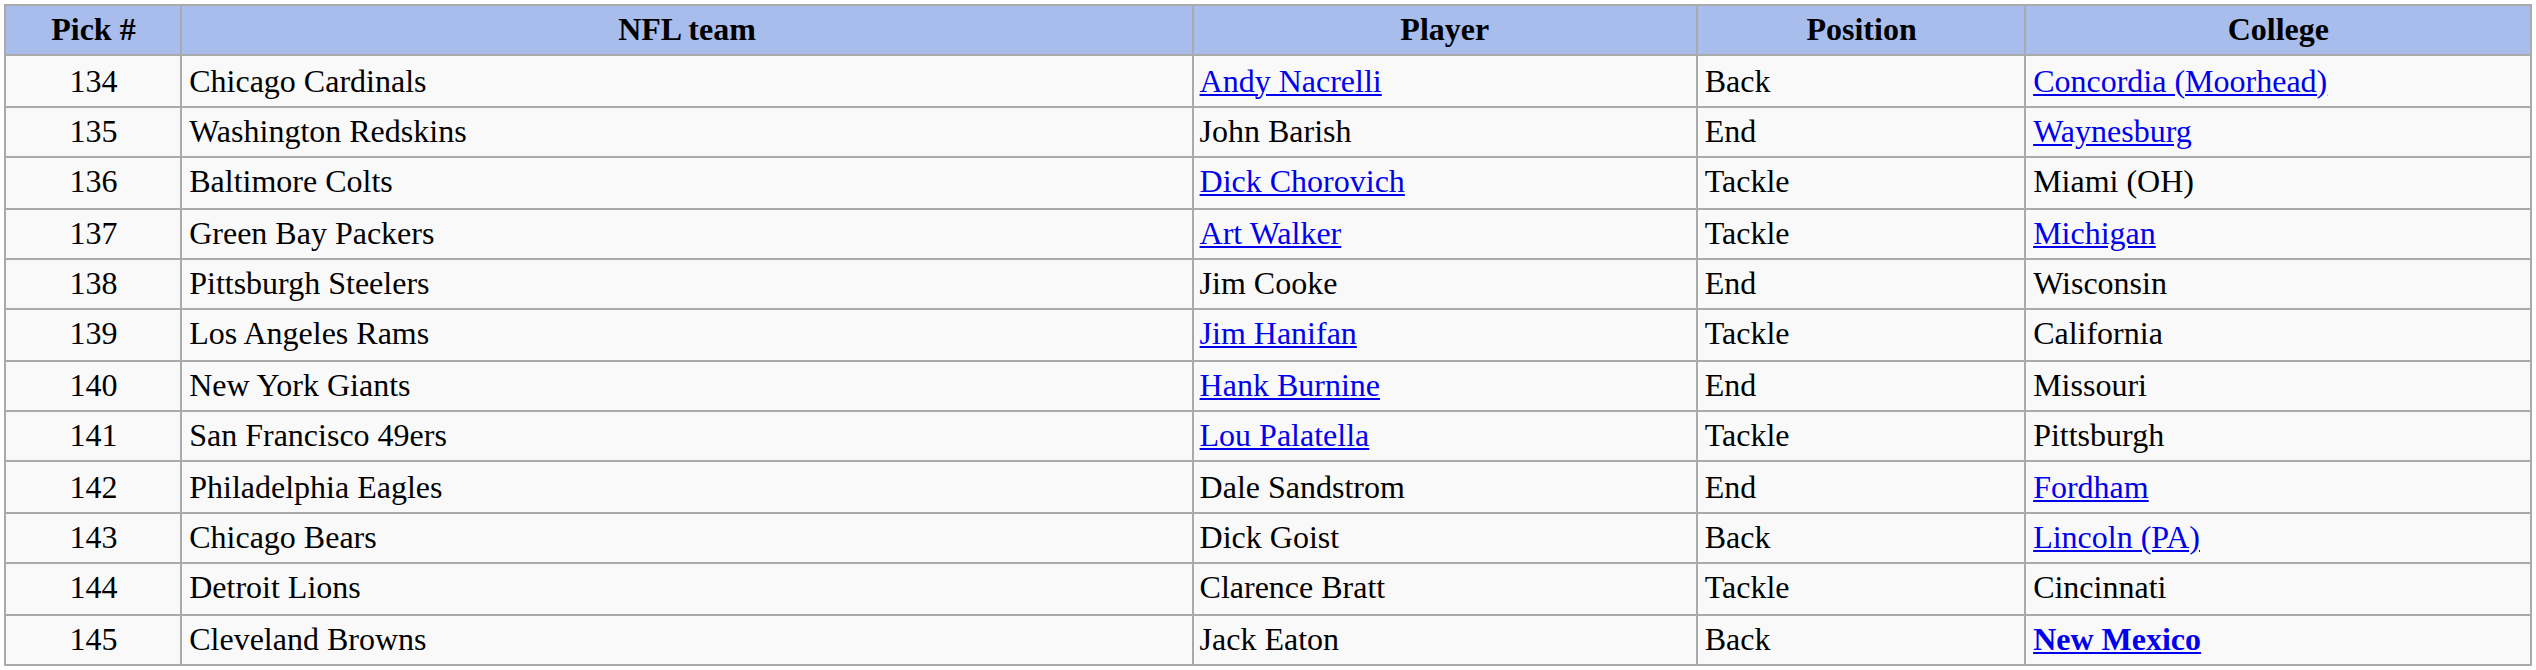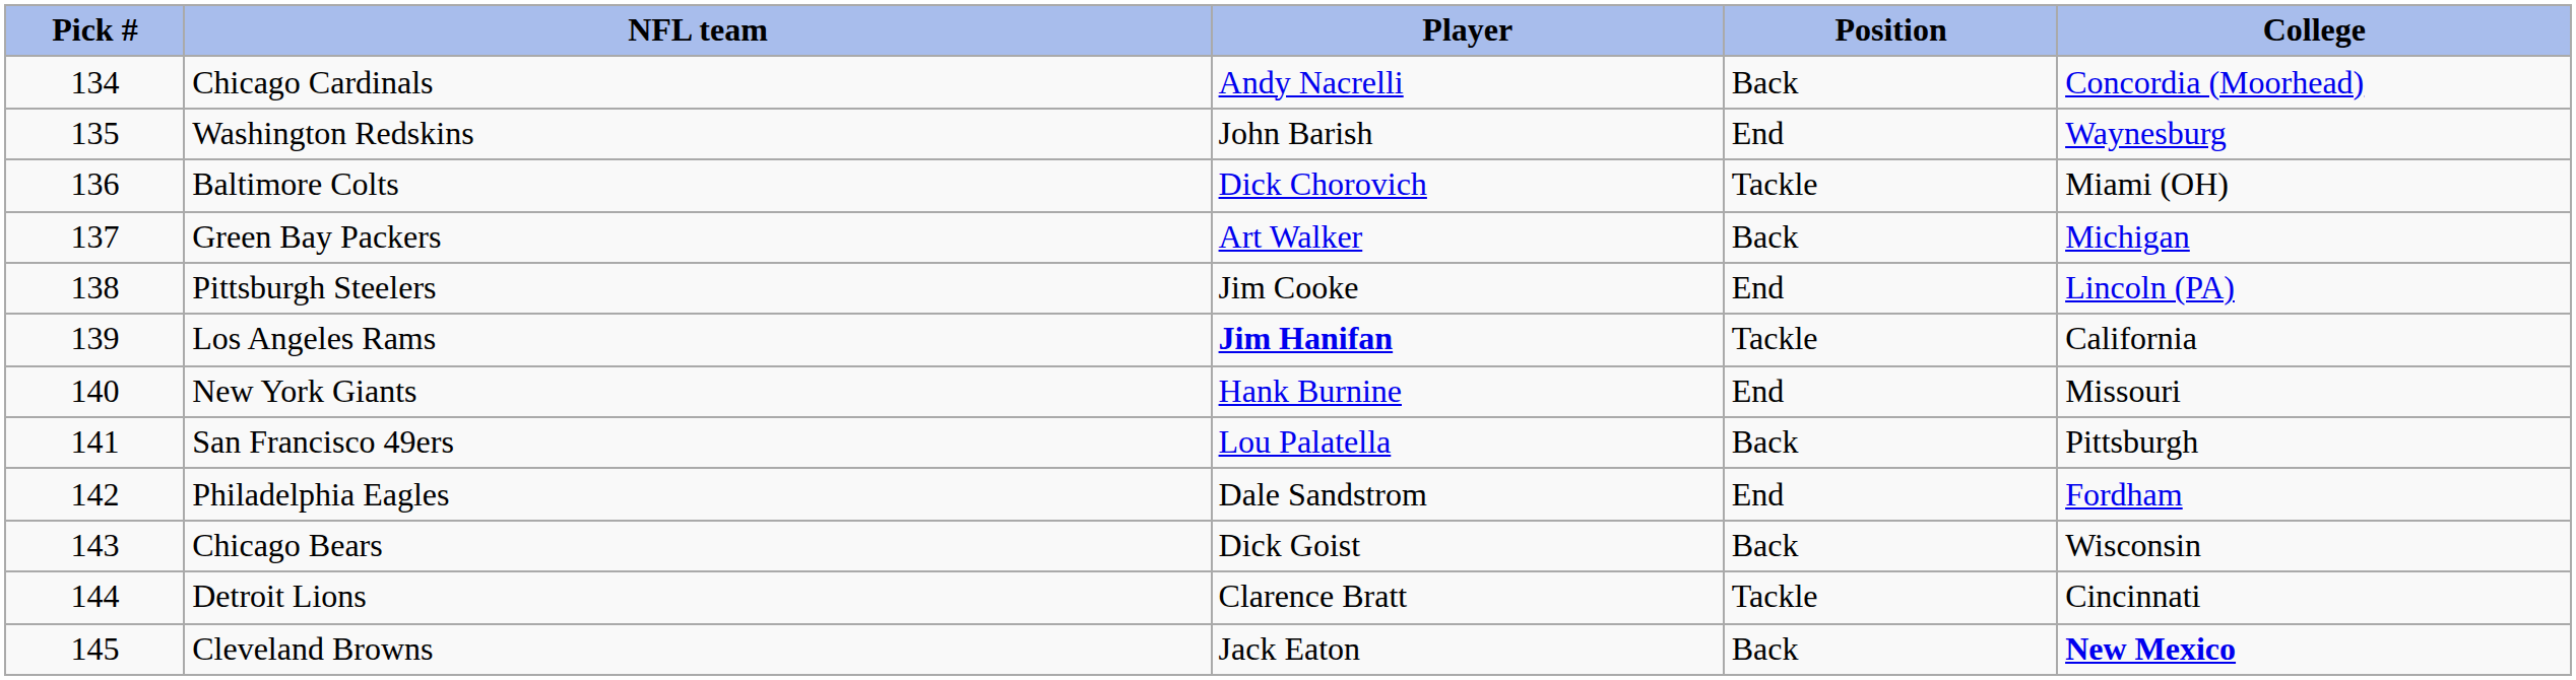Green Bay Packers | Position: Tackle -> Back
Pittsburgh Steelers | College: Wisconsin -> Lincoln (PA)
Los Angeles Rams | Player: normal -> bold
San Francisco 49ers | Position: Tackle -> Back
Chicago Bears | College: Lincoln (PA) -> Wisconsin
